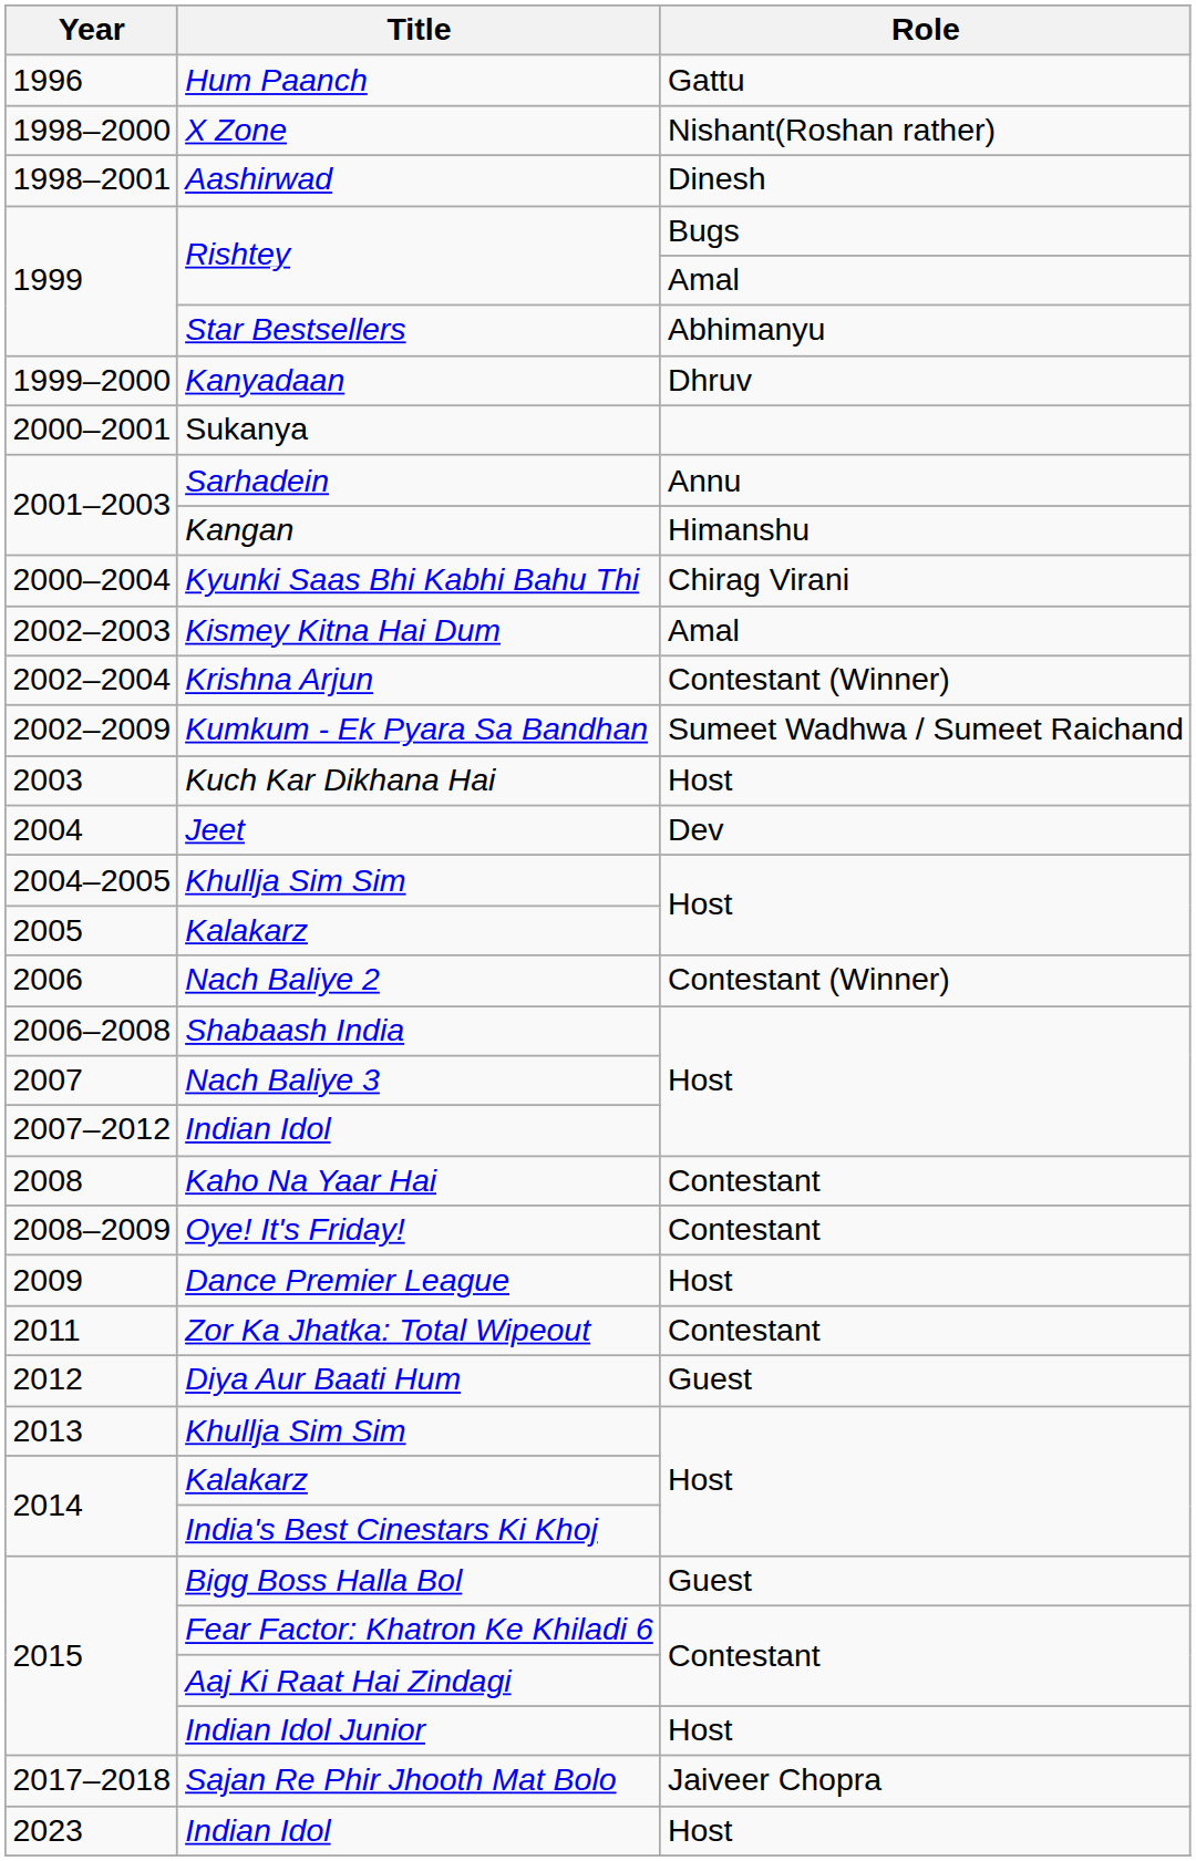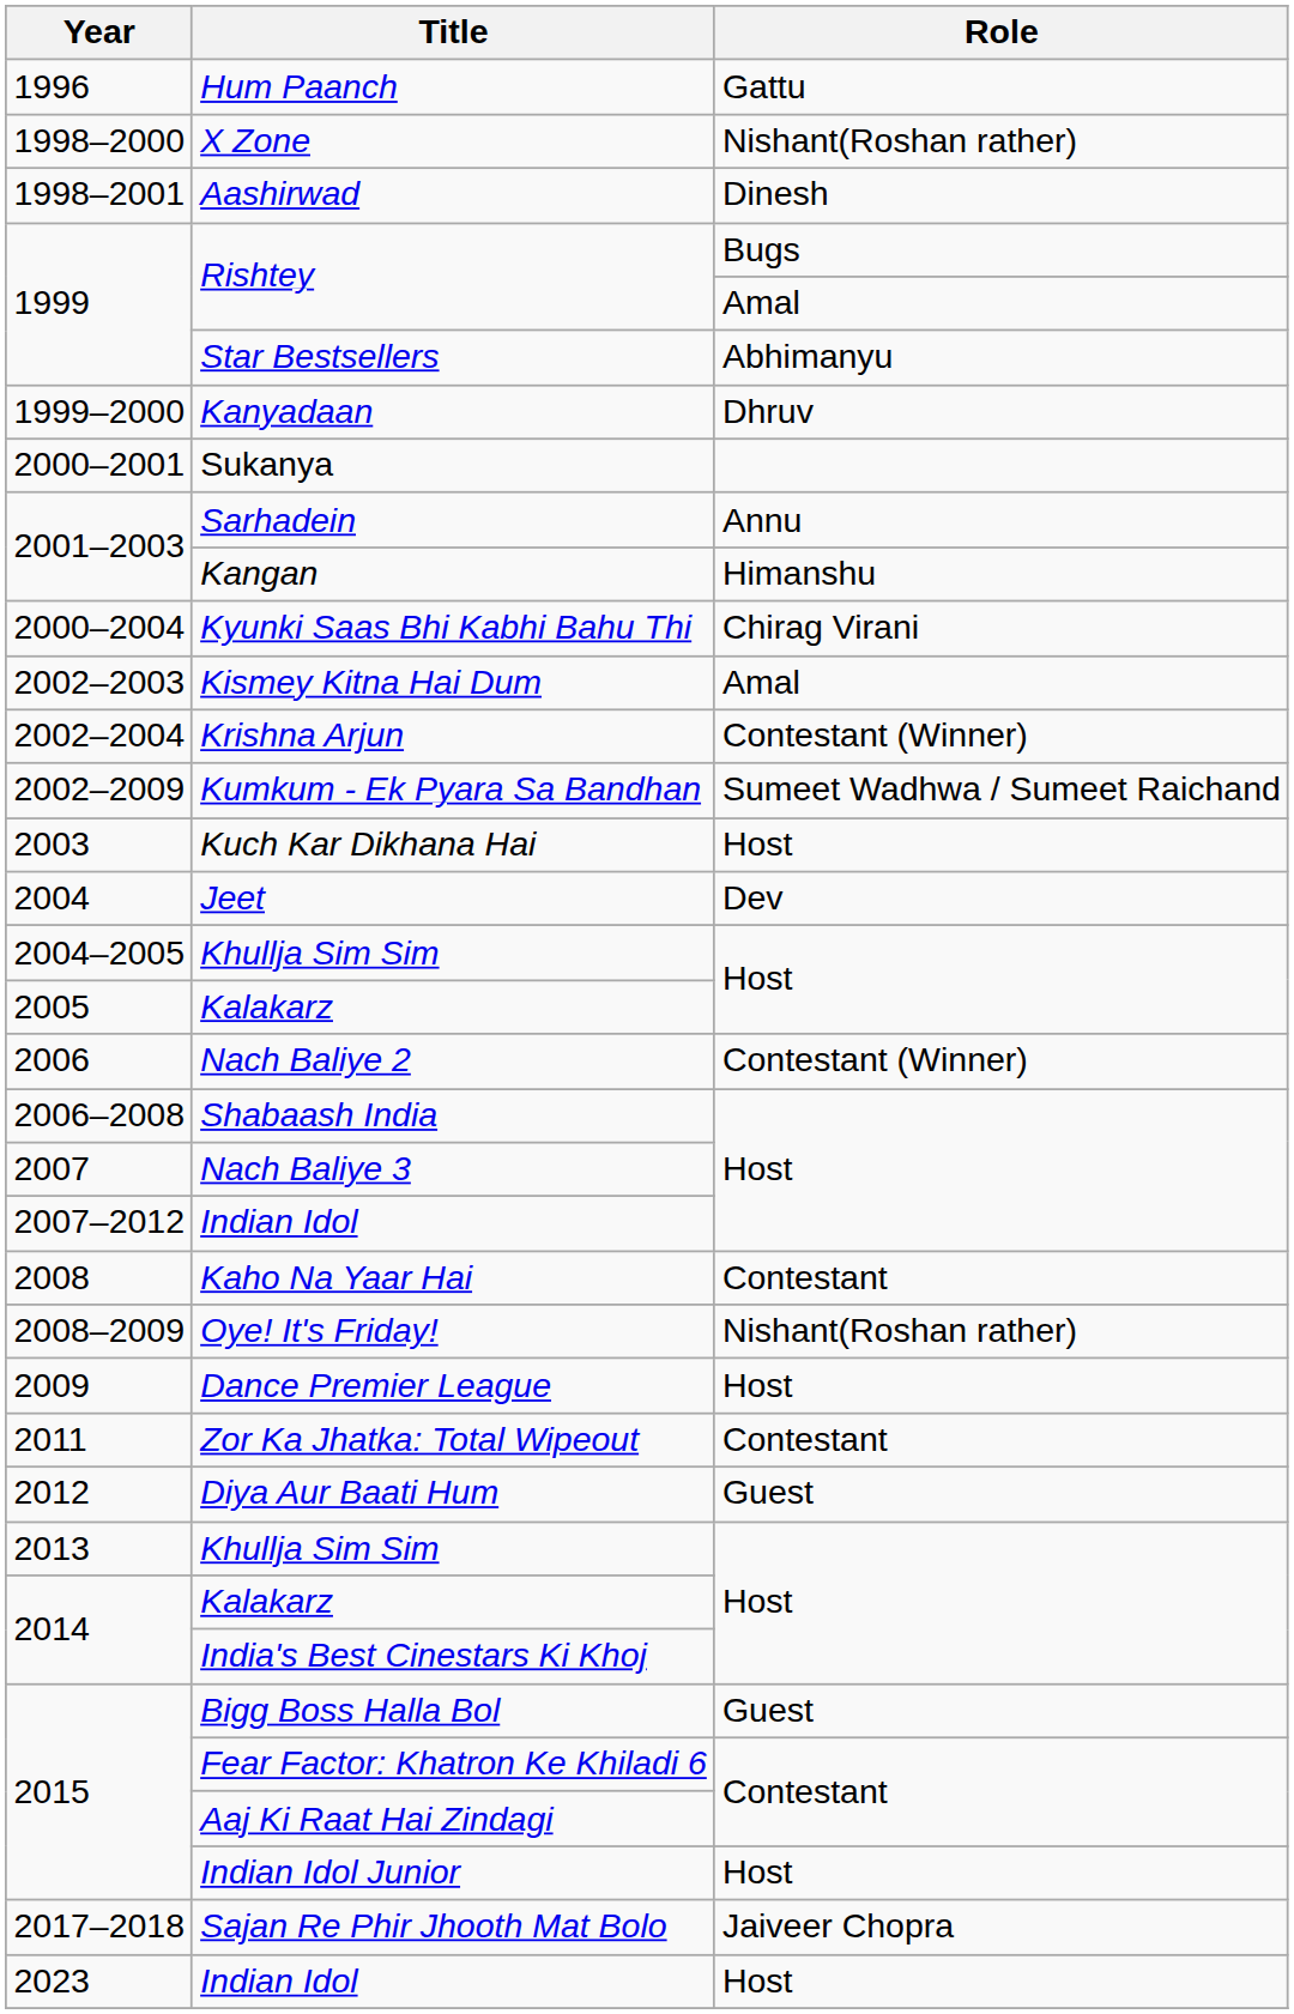Oye! It's Friday! | Role: Contestant -> Nishant(Roshan rather)
